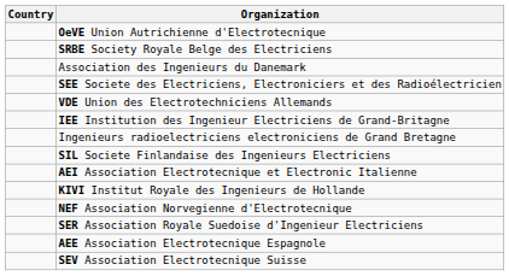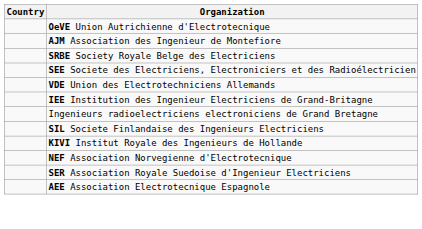+ row: AJM Association des Ingenieur de Montefiore
- row: Association des Ingenieurs du Danemark
- row: AEI Association Electrotecnique et Electronic Italienne
- row: SEV Association Electrotecnique Suisse
